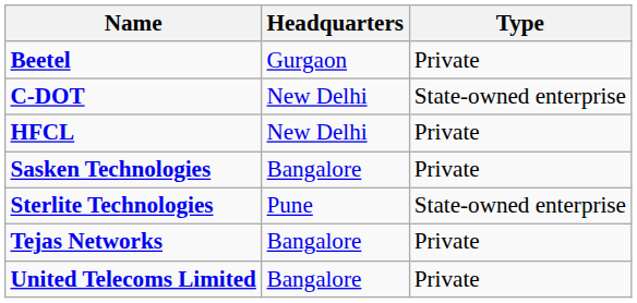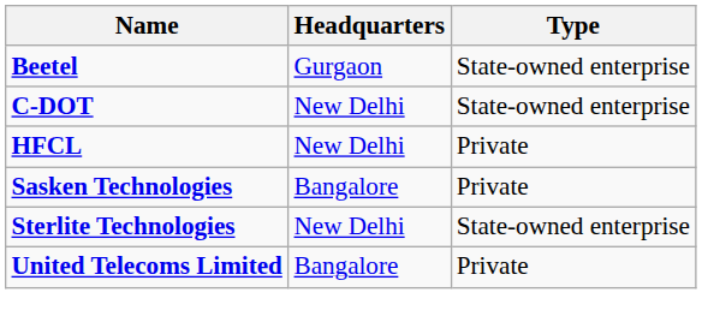Beetel | Type: Private -> State-owned enterprise
Sterlite Technologies | Headquarters: Pune -> New Delhi
- row: Tejas Networks | Bangalore | Private
